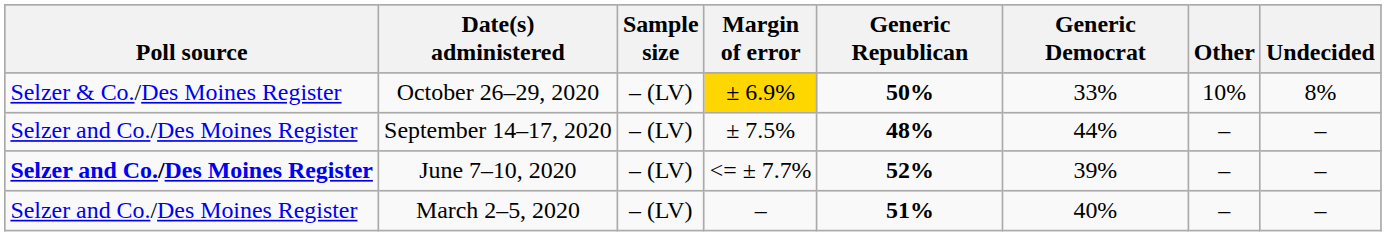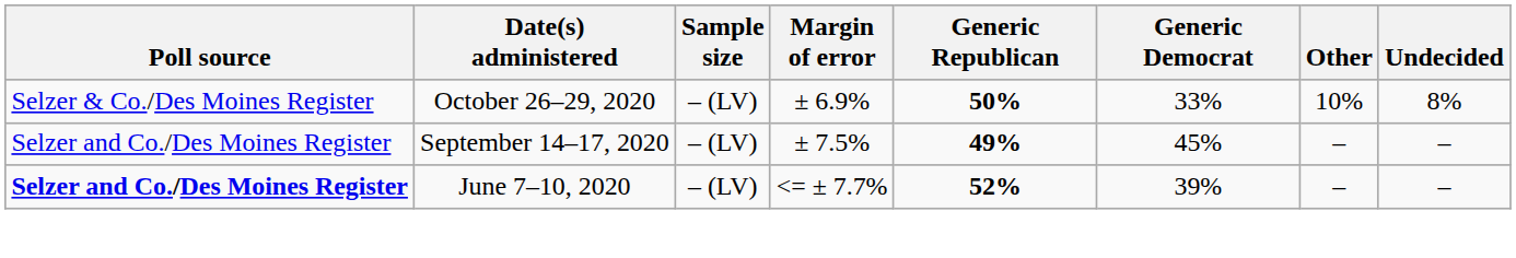October 26–29, 2020 | Margin of error: gold background -> no background
September 14–17, 2020 | Generic Republican: 48% -> 49%
September 14–17, 2020 | Generic Democrat: 44% -> 45%
- row: Selzer and Co./Des Moines Register | March 2–5, 2020 | – (LV) | – | 51% | 40% | – | –
